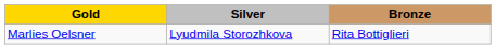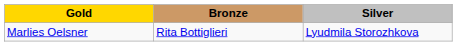columns swapped: Silver <-> Bronze
